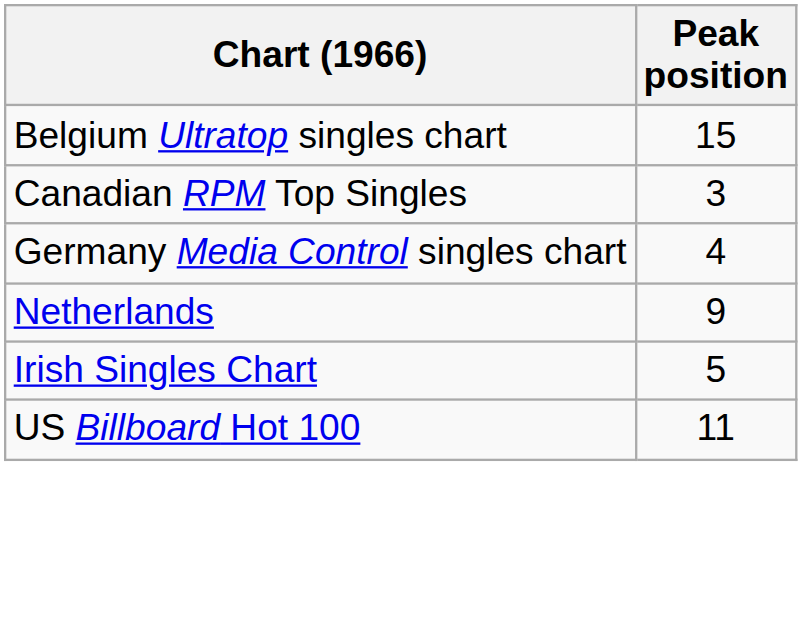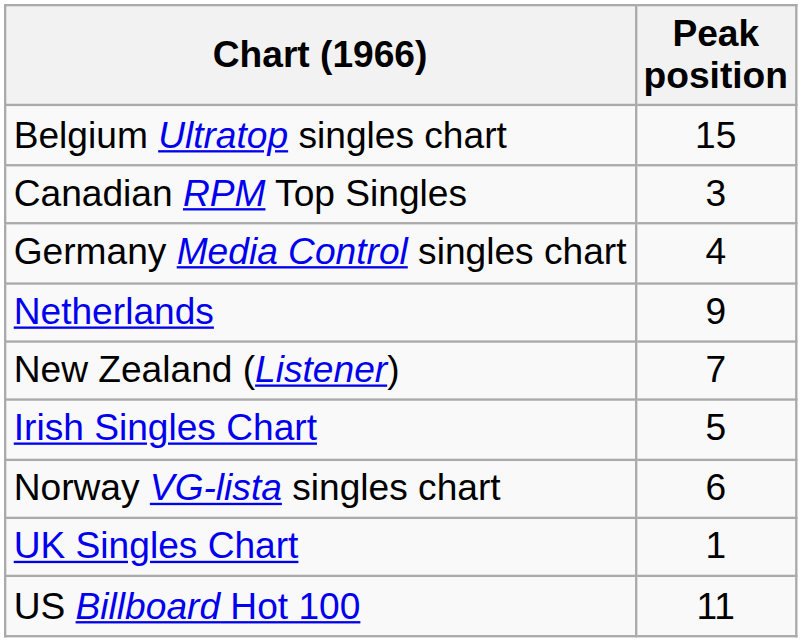+ row: New Zealand (Listener) | 7
+ row: Norway VG-lista singles chart | 6
+ row: UK Singles Chart | 1
